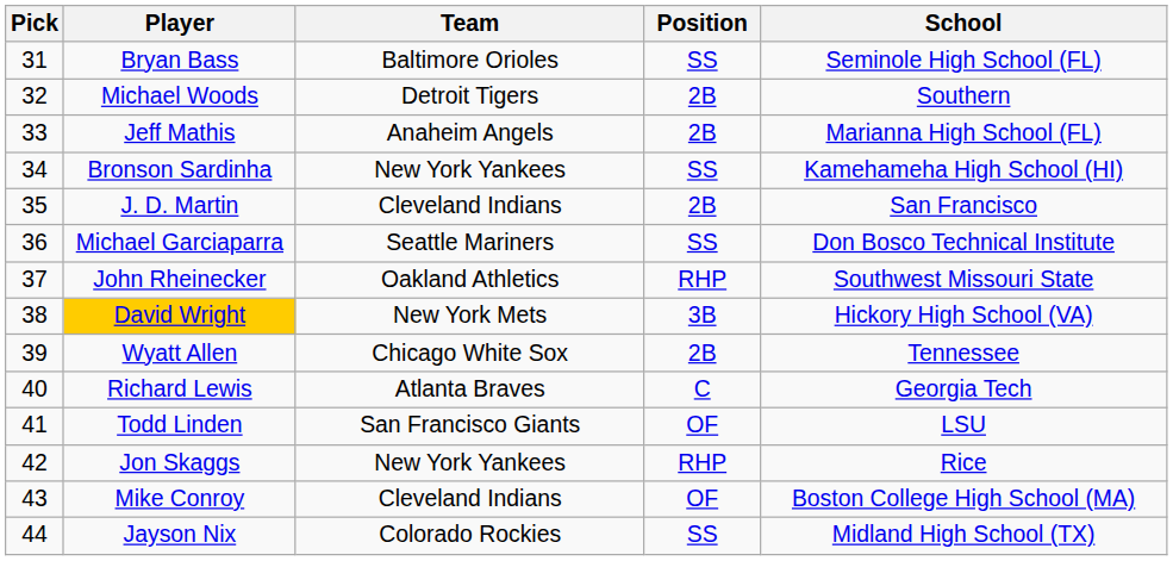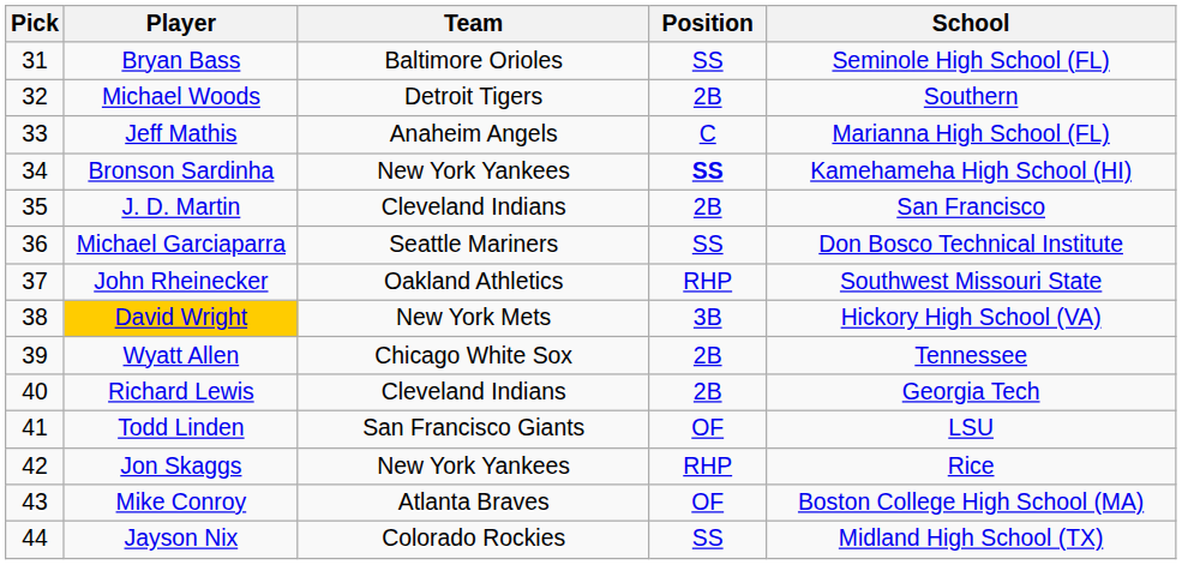Jeff Mathis | Position: 2B -> C
Bronson Sardinha | Position: normal -> bold
Richard Lewis | Team: Atlanta Braves -> Cleveland Indians
Richard Lewis | Position: C -> 2B
Mike Conroy | Team: Cleveland Indians -> Atlanta Braves
